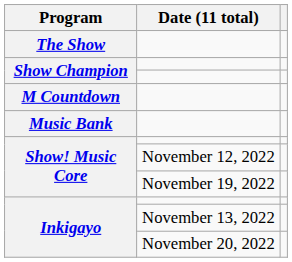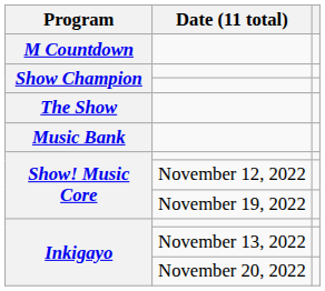rows swapped: The Show <-> M Countdown
